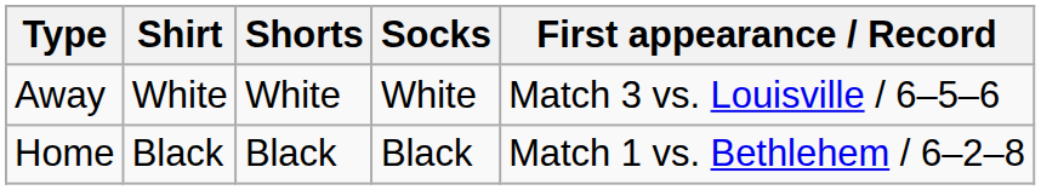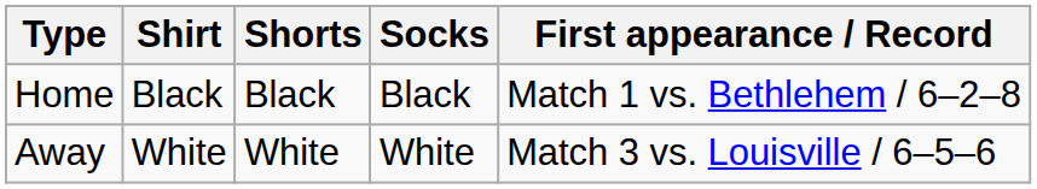rows swapped: Home <-> Away
